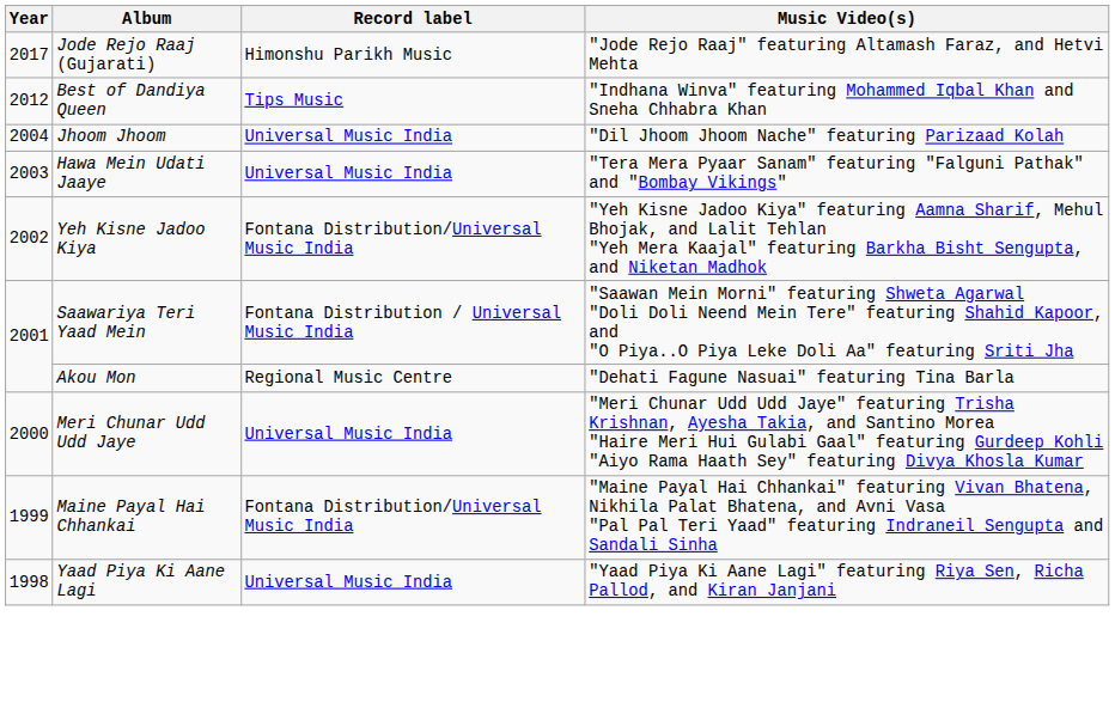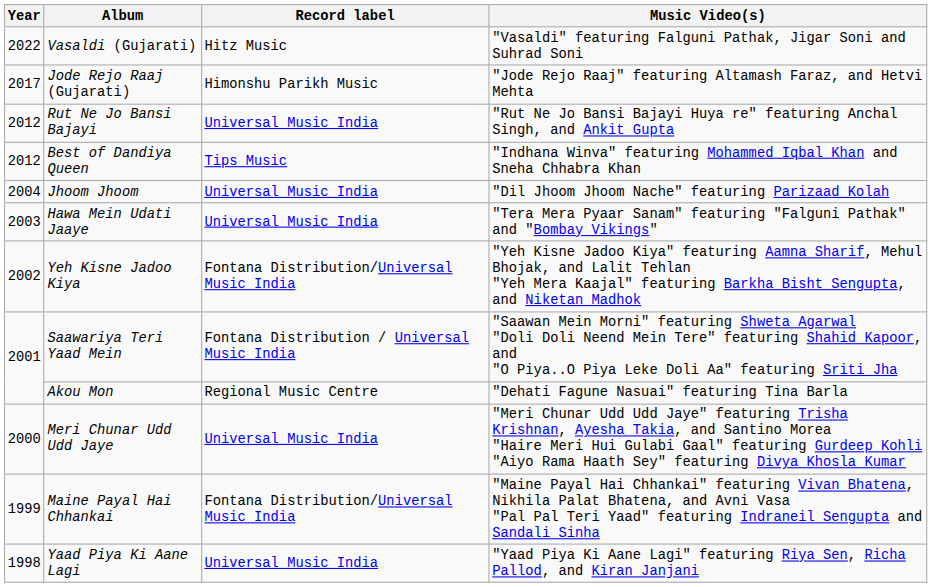+ row: 2022 | Vasaldi (Gujarati) | Hitz Music | "Vasaldi" featuring Falguni Pathak, Jigar Soni and Suhrad Soni
+ row: 2012 | Rut Ne Jo Bansi Bajayi | Universal Music India | "Rut Ne Jo Bansi Bajayi Huya re" featuring Anchal Singh, and Ankit Gupta
